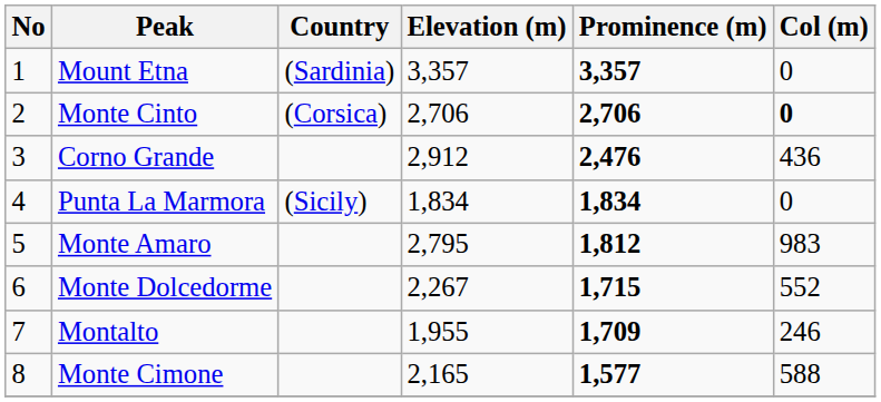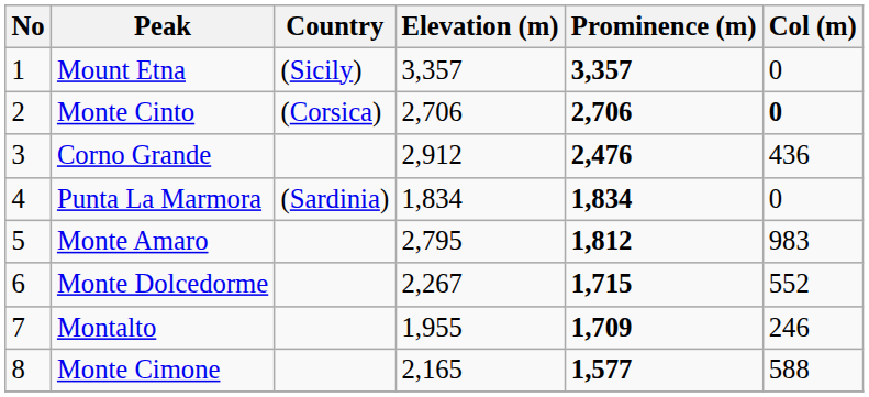Mount Etna | Country: (Sardinia) -> (Sicily)
Punta La Marmora | Country: (Sicily) -> (Sardinia)
